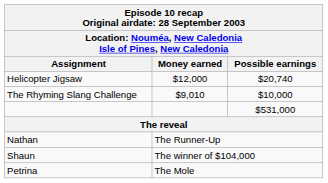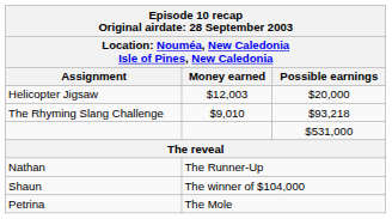Helicopter Jigsaw | Money earned: $12,000 -> $12,003
Helicopter Jigsaw | Possible earnings: $20,740 -> $20,000
The Rhyming Slang Challenge | Possible earnings: $10,000 -> $93,218
